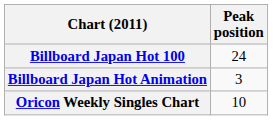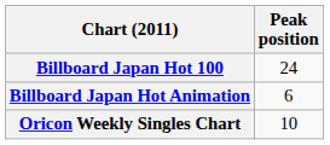Billboard Japan Hot Animation | Peak position: 3 -> 6
